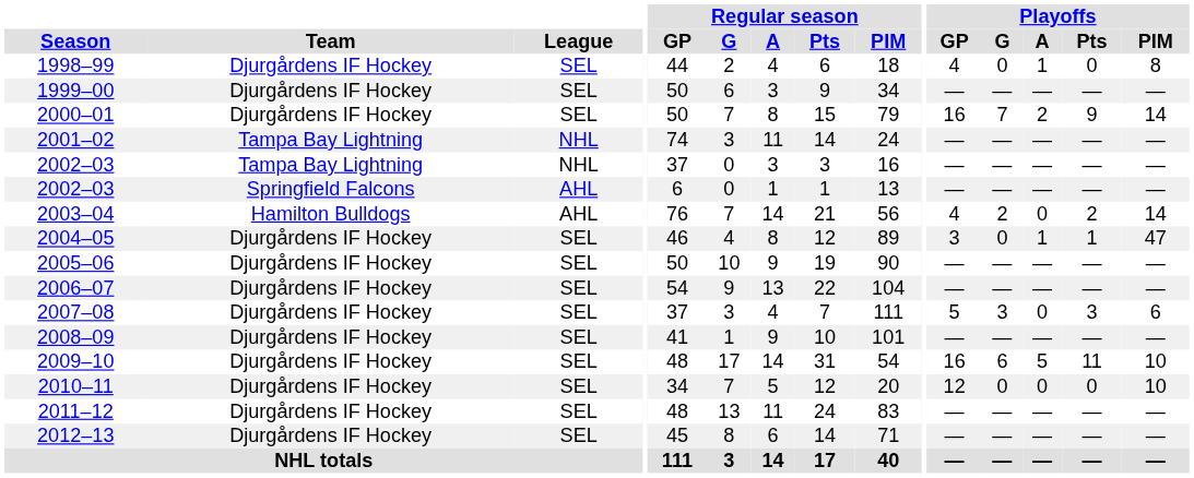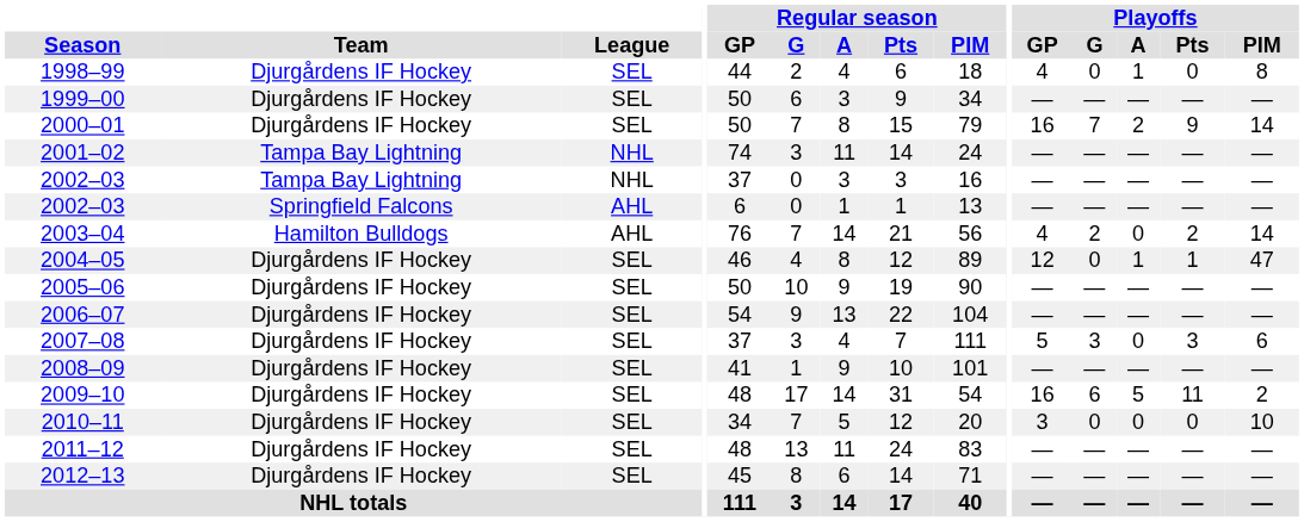2004–05 | Playoffs / GP: 3 -> 12
2009–10 | Playoffs / PIM: 10 -> 2
2010–11 | Playoffs / GP: 12 -> 3
